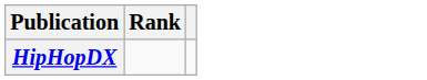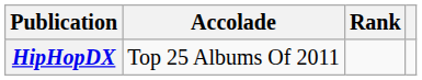+ column: Accolade | Top 25 Albums Of 2011
